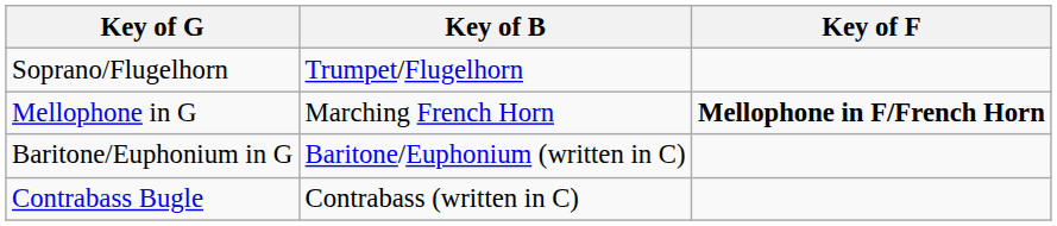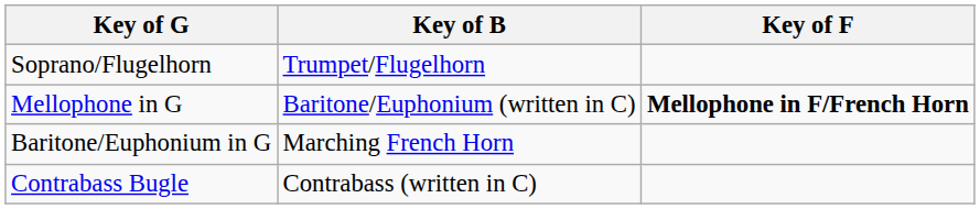Mellophone in G | Key of B: Marching French Horn -> Baritone/Euphonium (written in C)
Baritone/Euphonium in G | Key of B: Baritone/Euphonium (written in C) -> Marching French Horn
